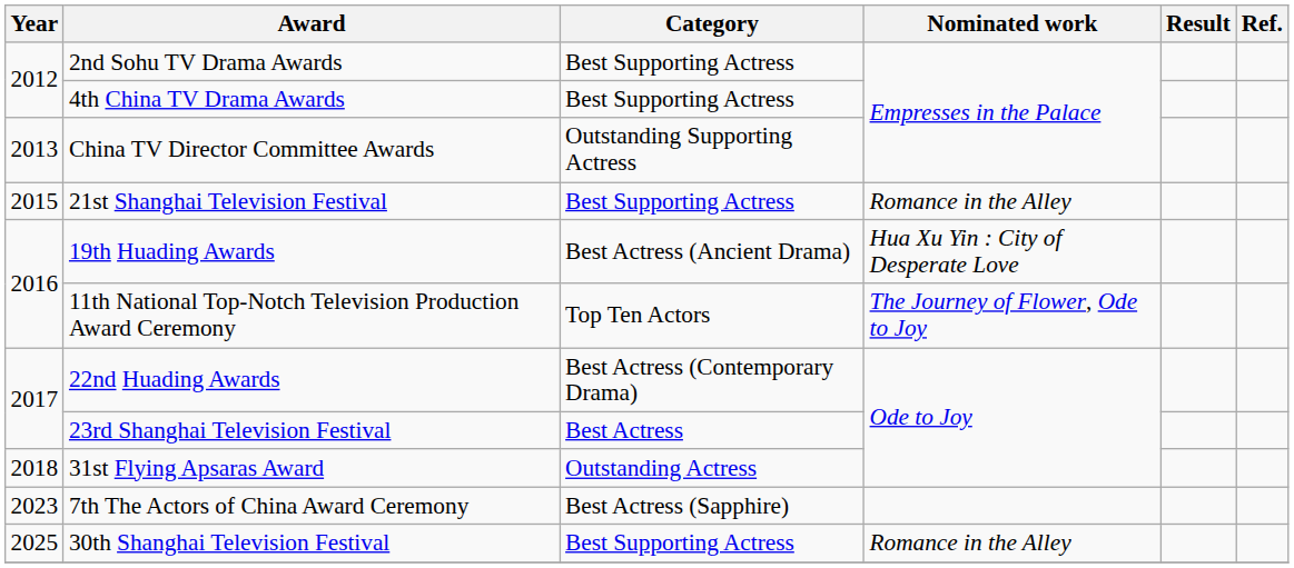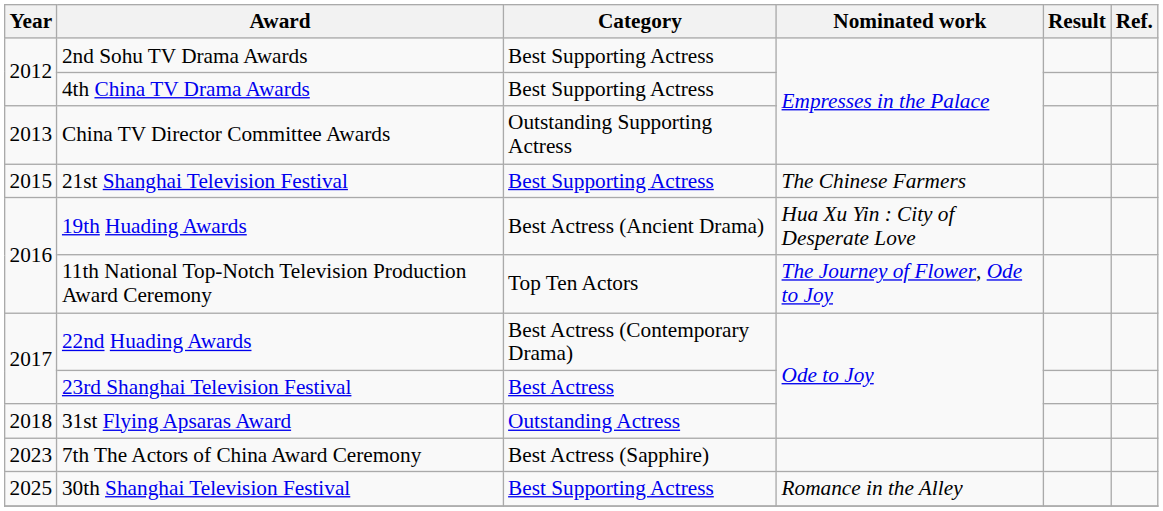21st Shanghai Television Festival | Nominated work: Romance in the Alley -> The Chinese Farmers
